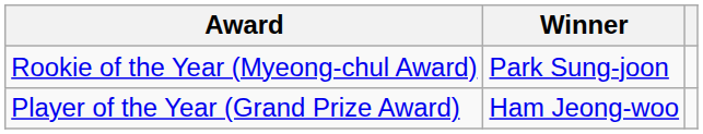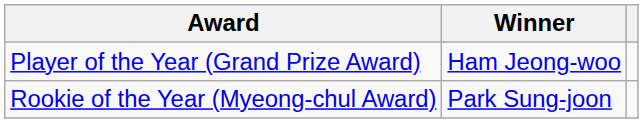rows swapped: Player of the Year (Grand Prize Award) <-> Rookie of the Year (Myeong-chul Award)
